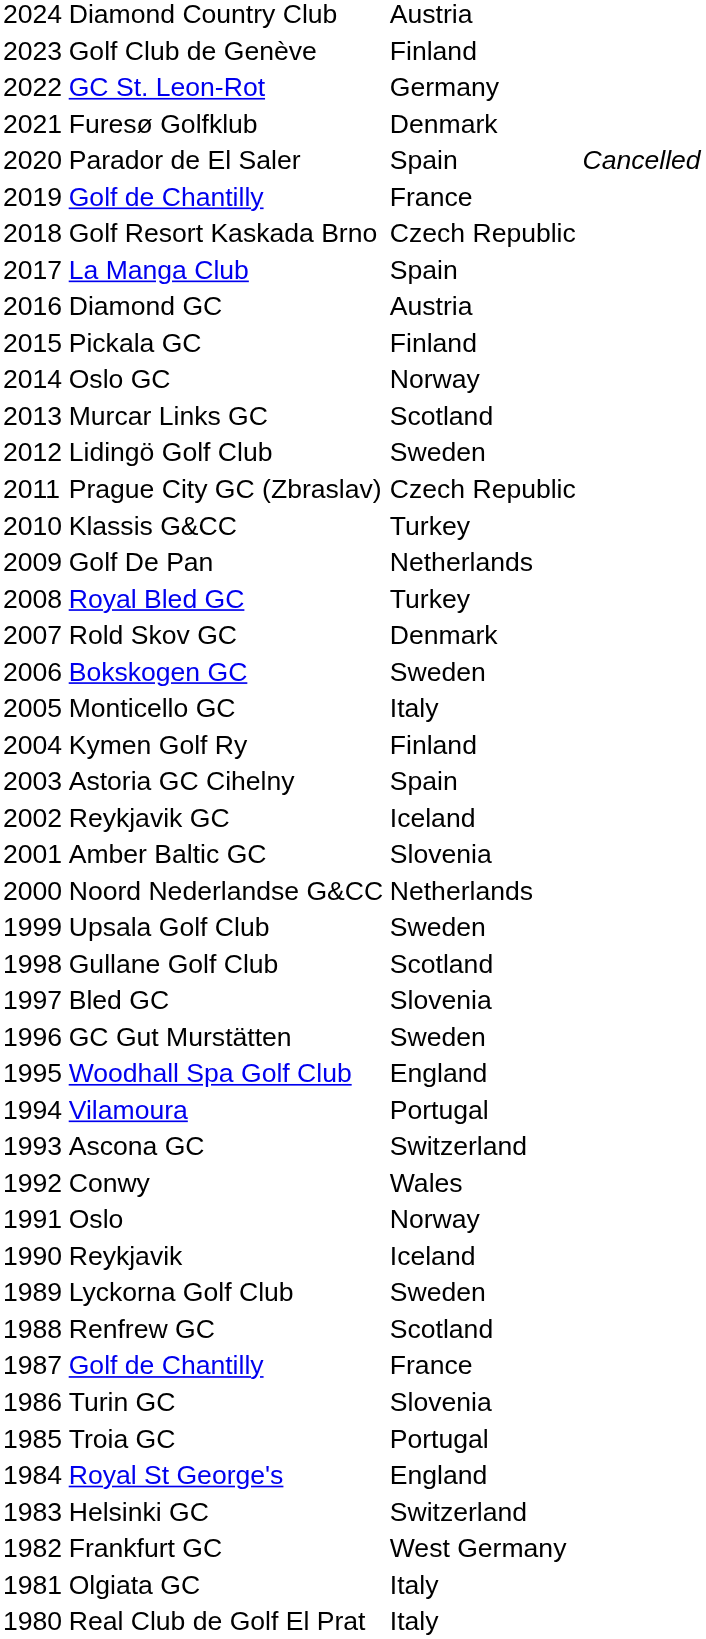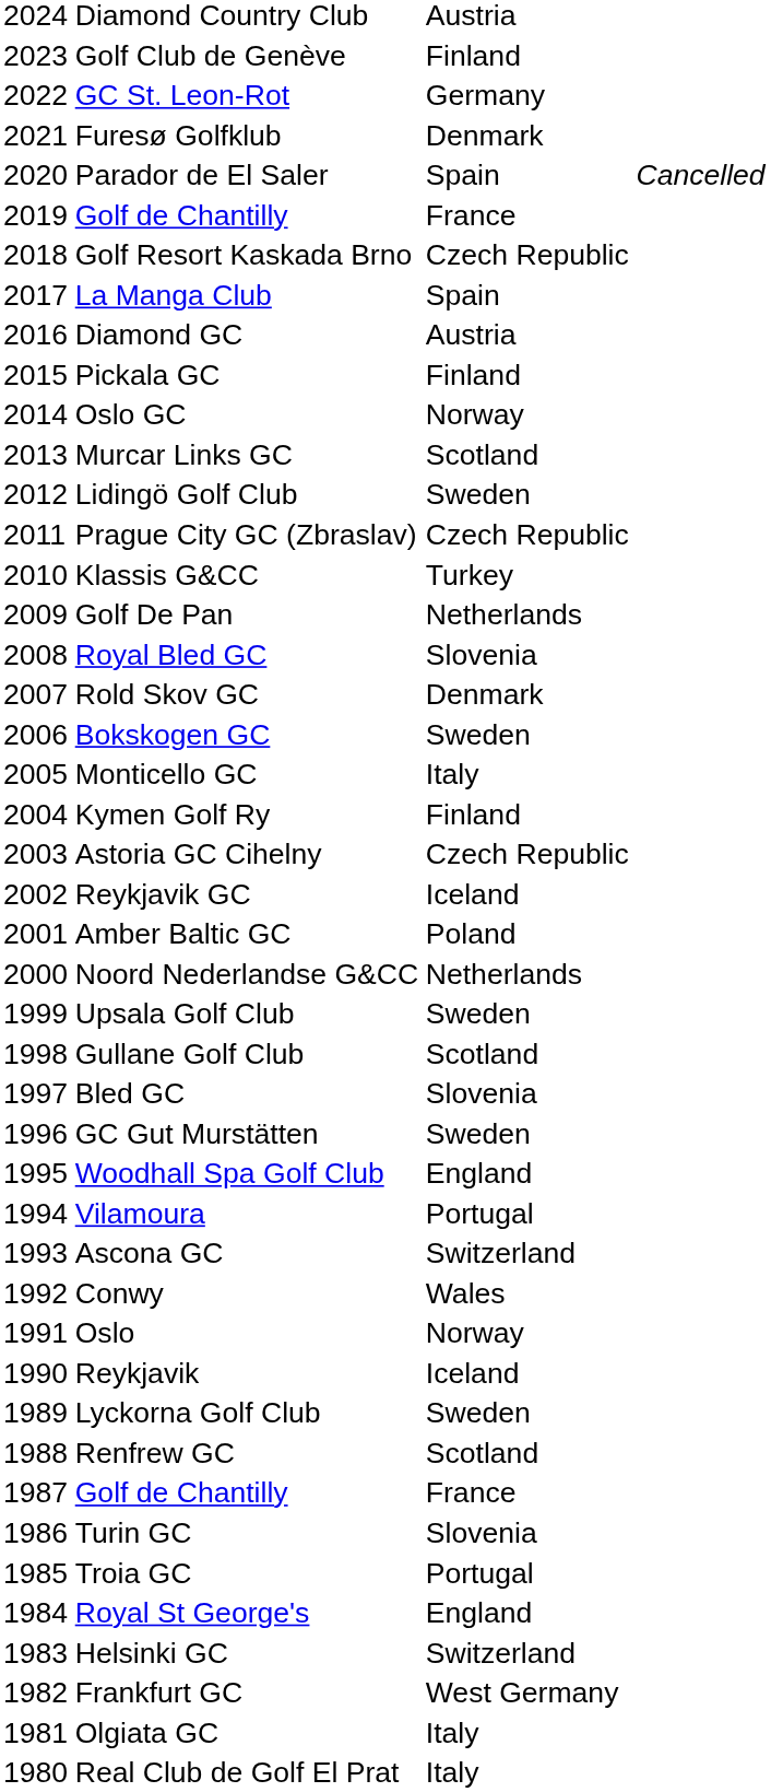Royal Bled GC | column 3: Turkey -> Slovenia
Astoria GC Cihelny | column 3: Spain -> Czech Republic
Amber Baltic GC | column 3: Slovenia -> Poland
